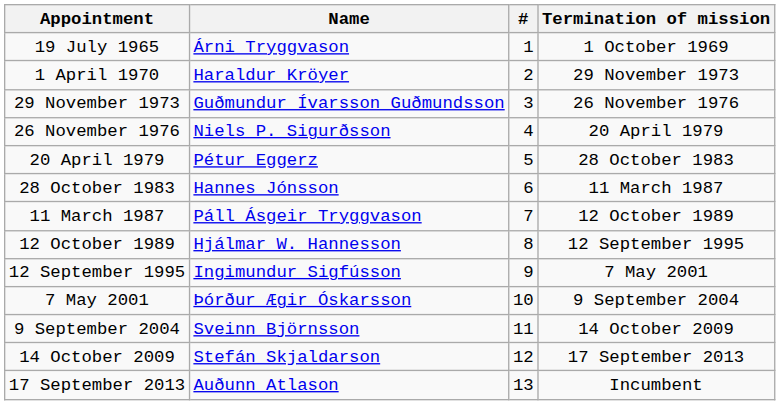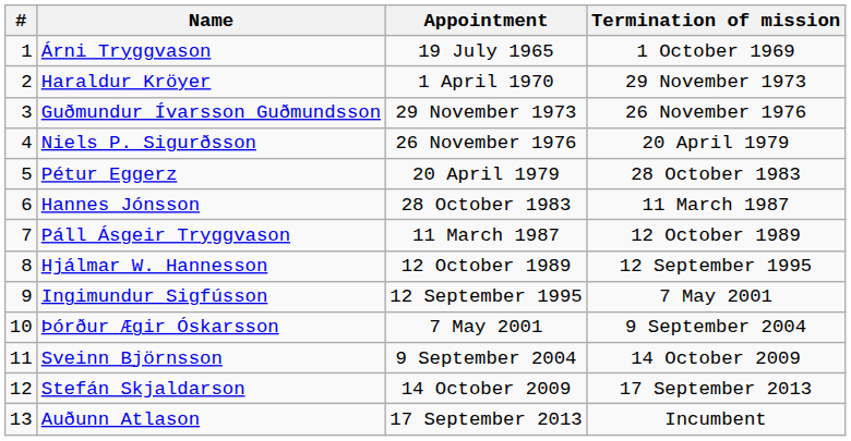columns swapped: # <-> Appointment
